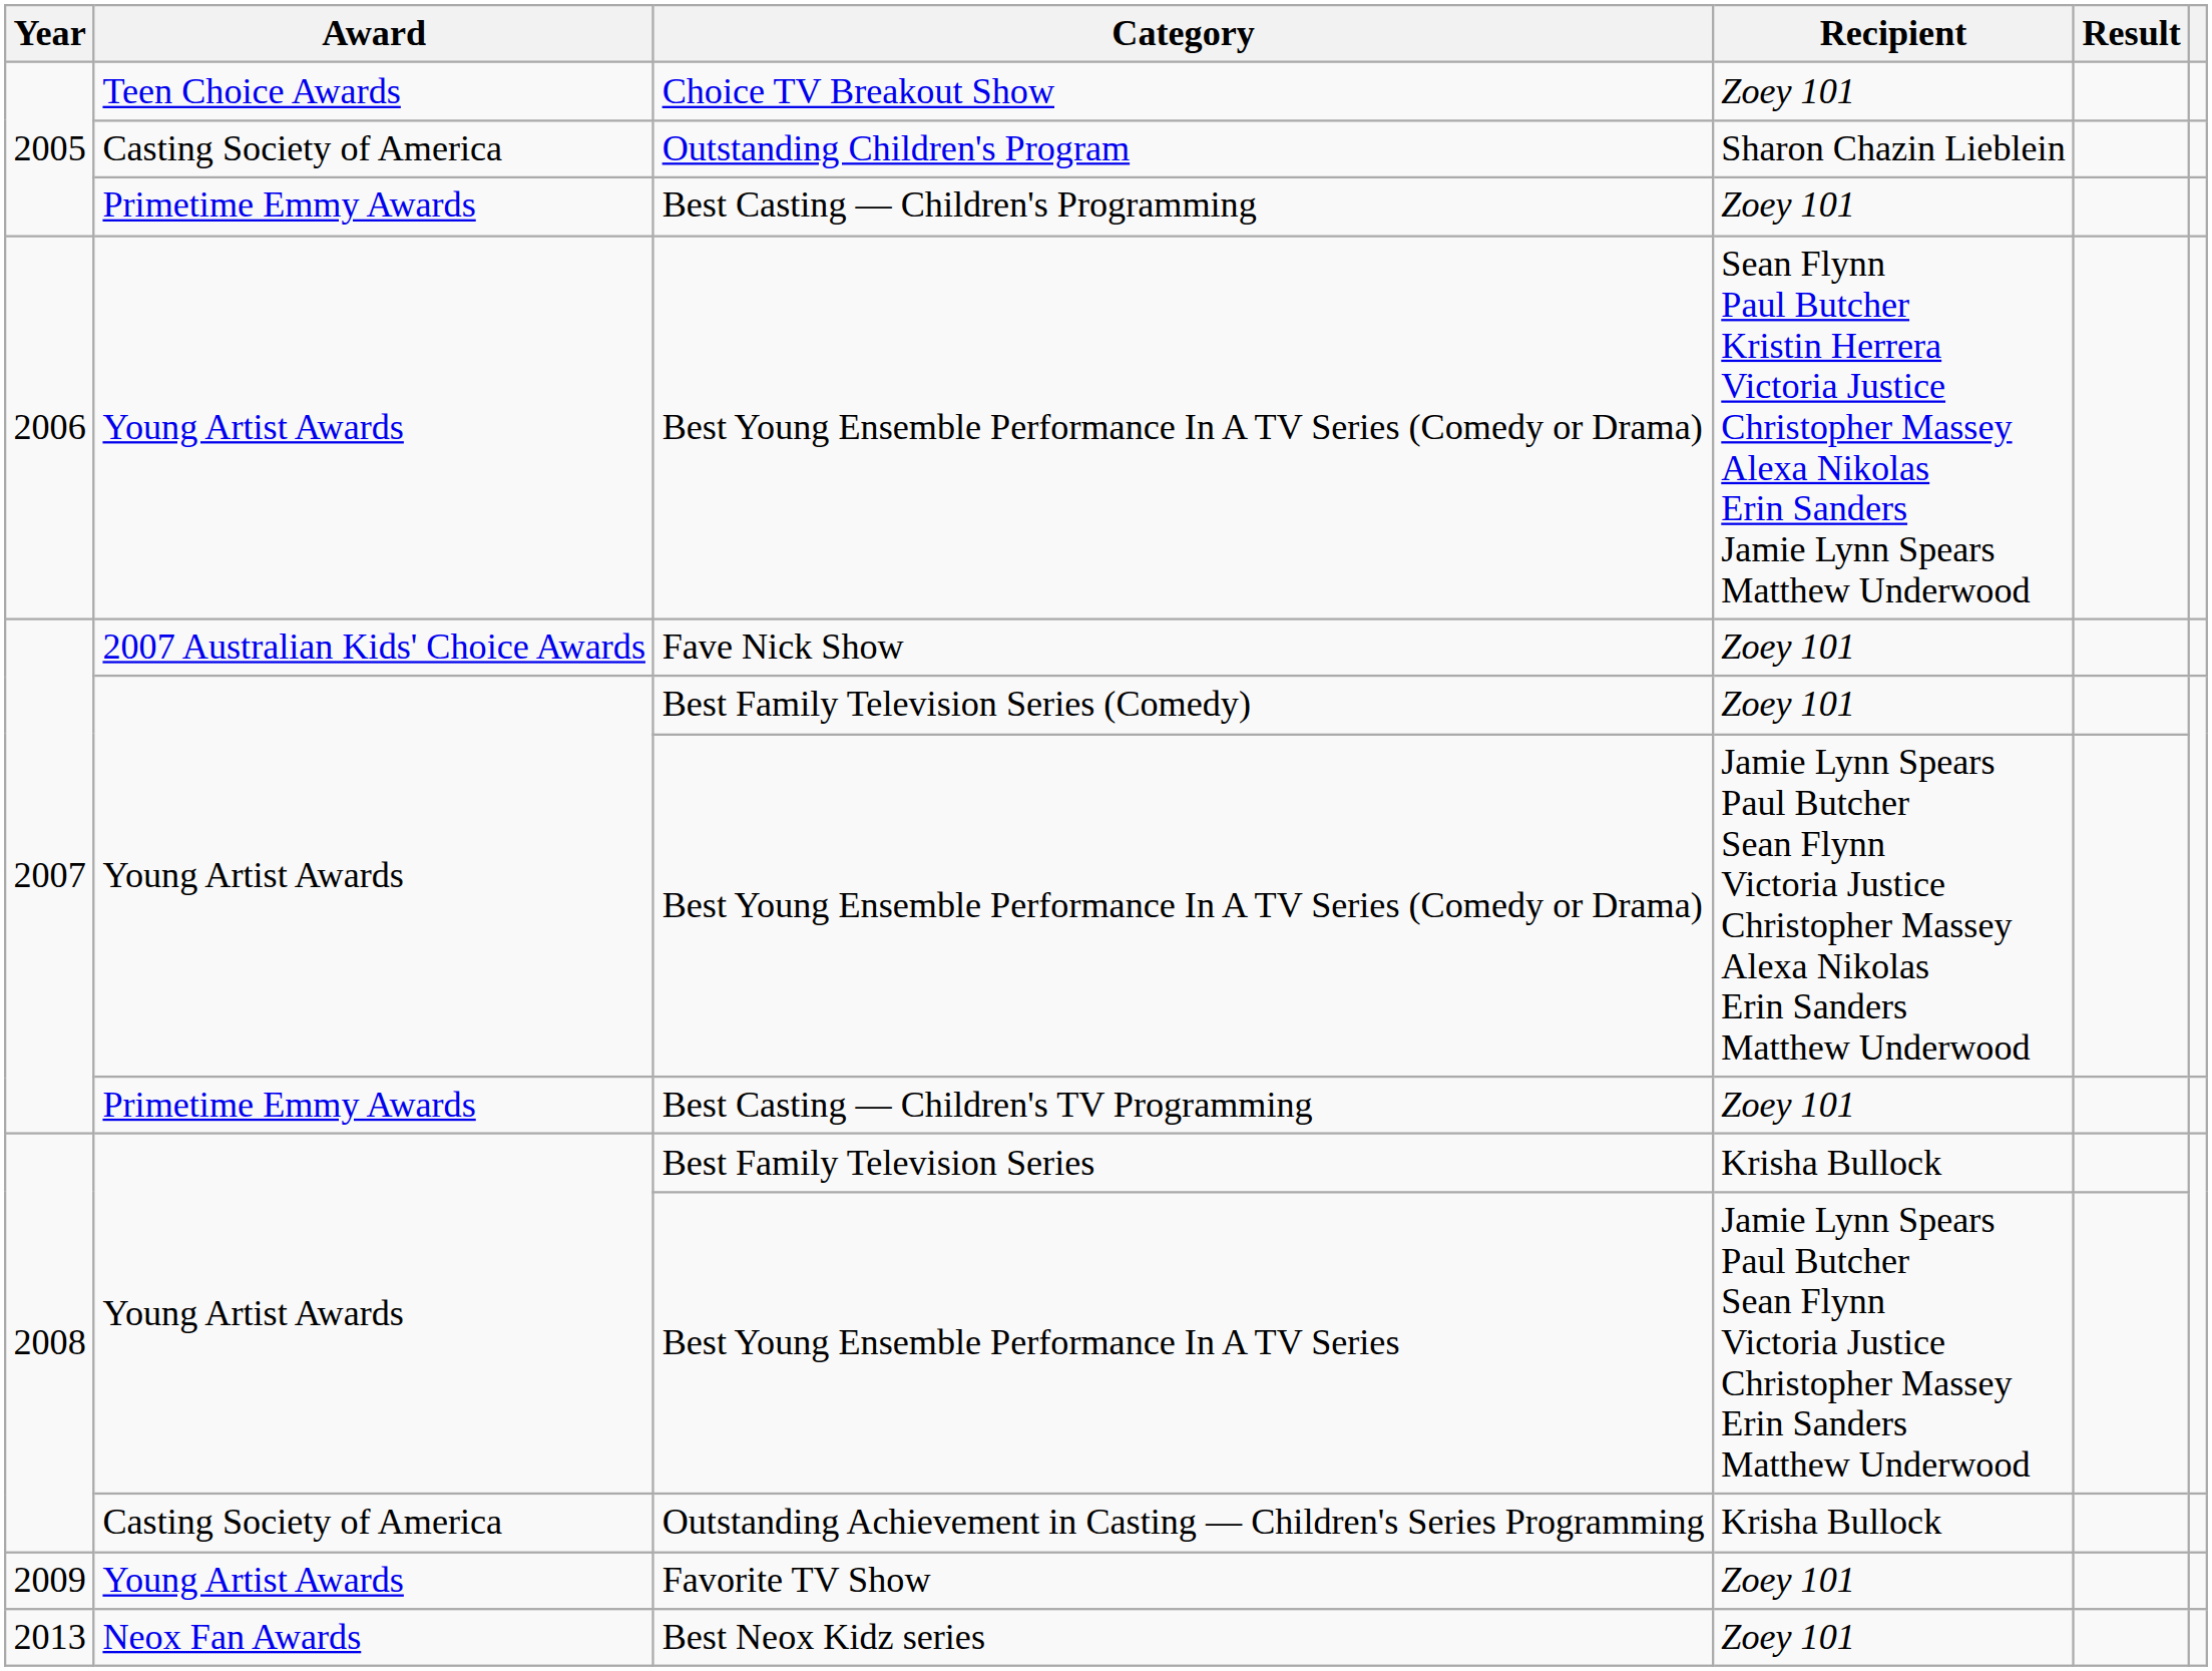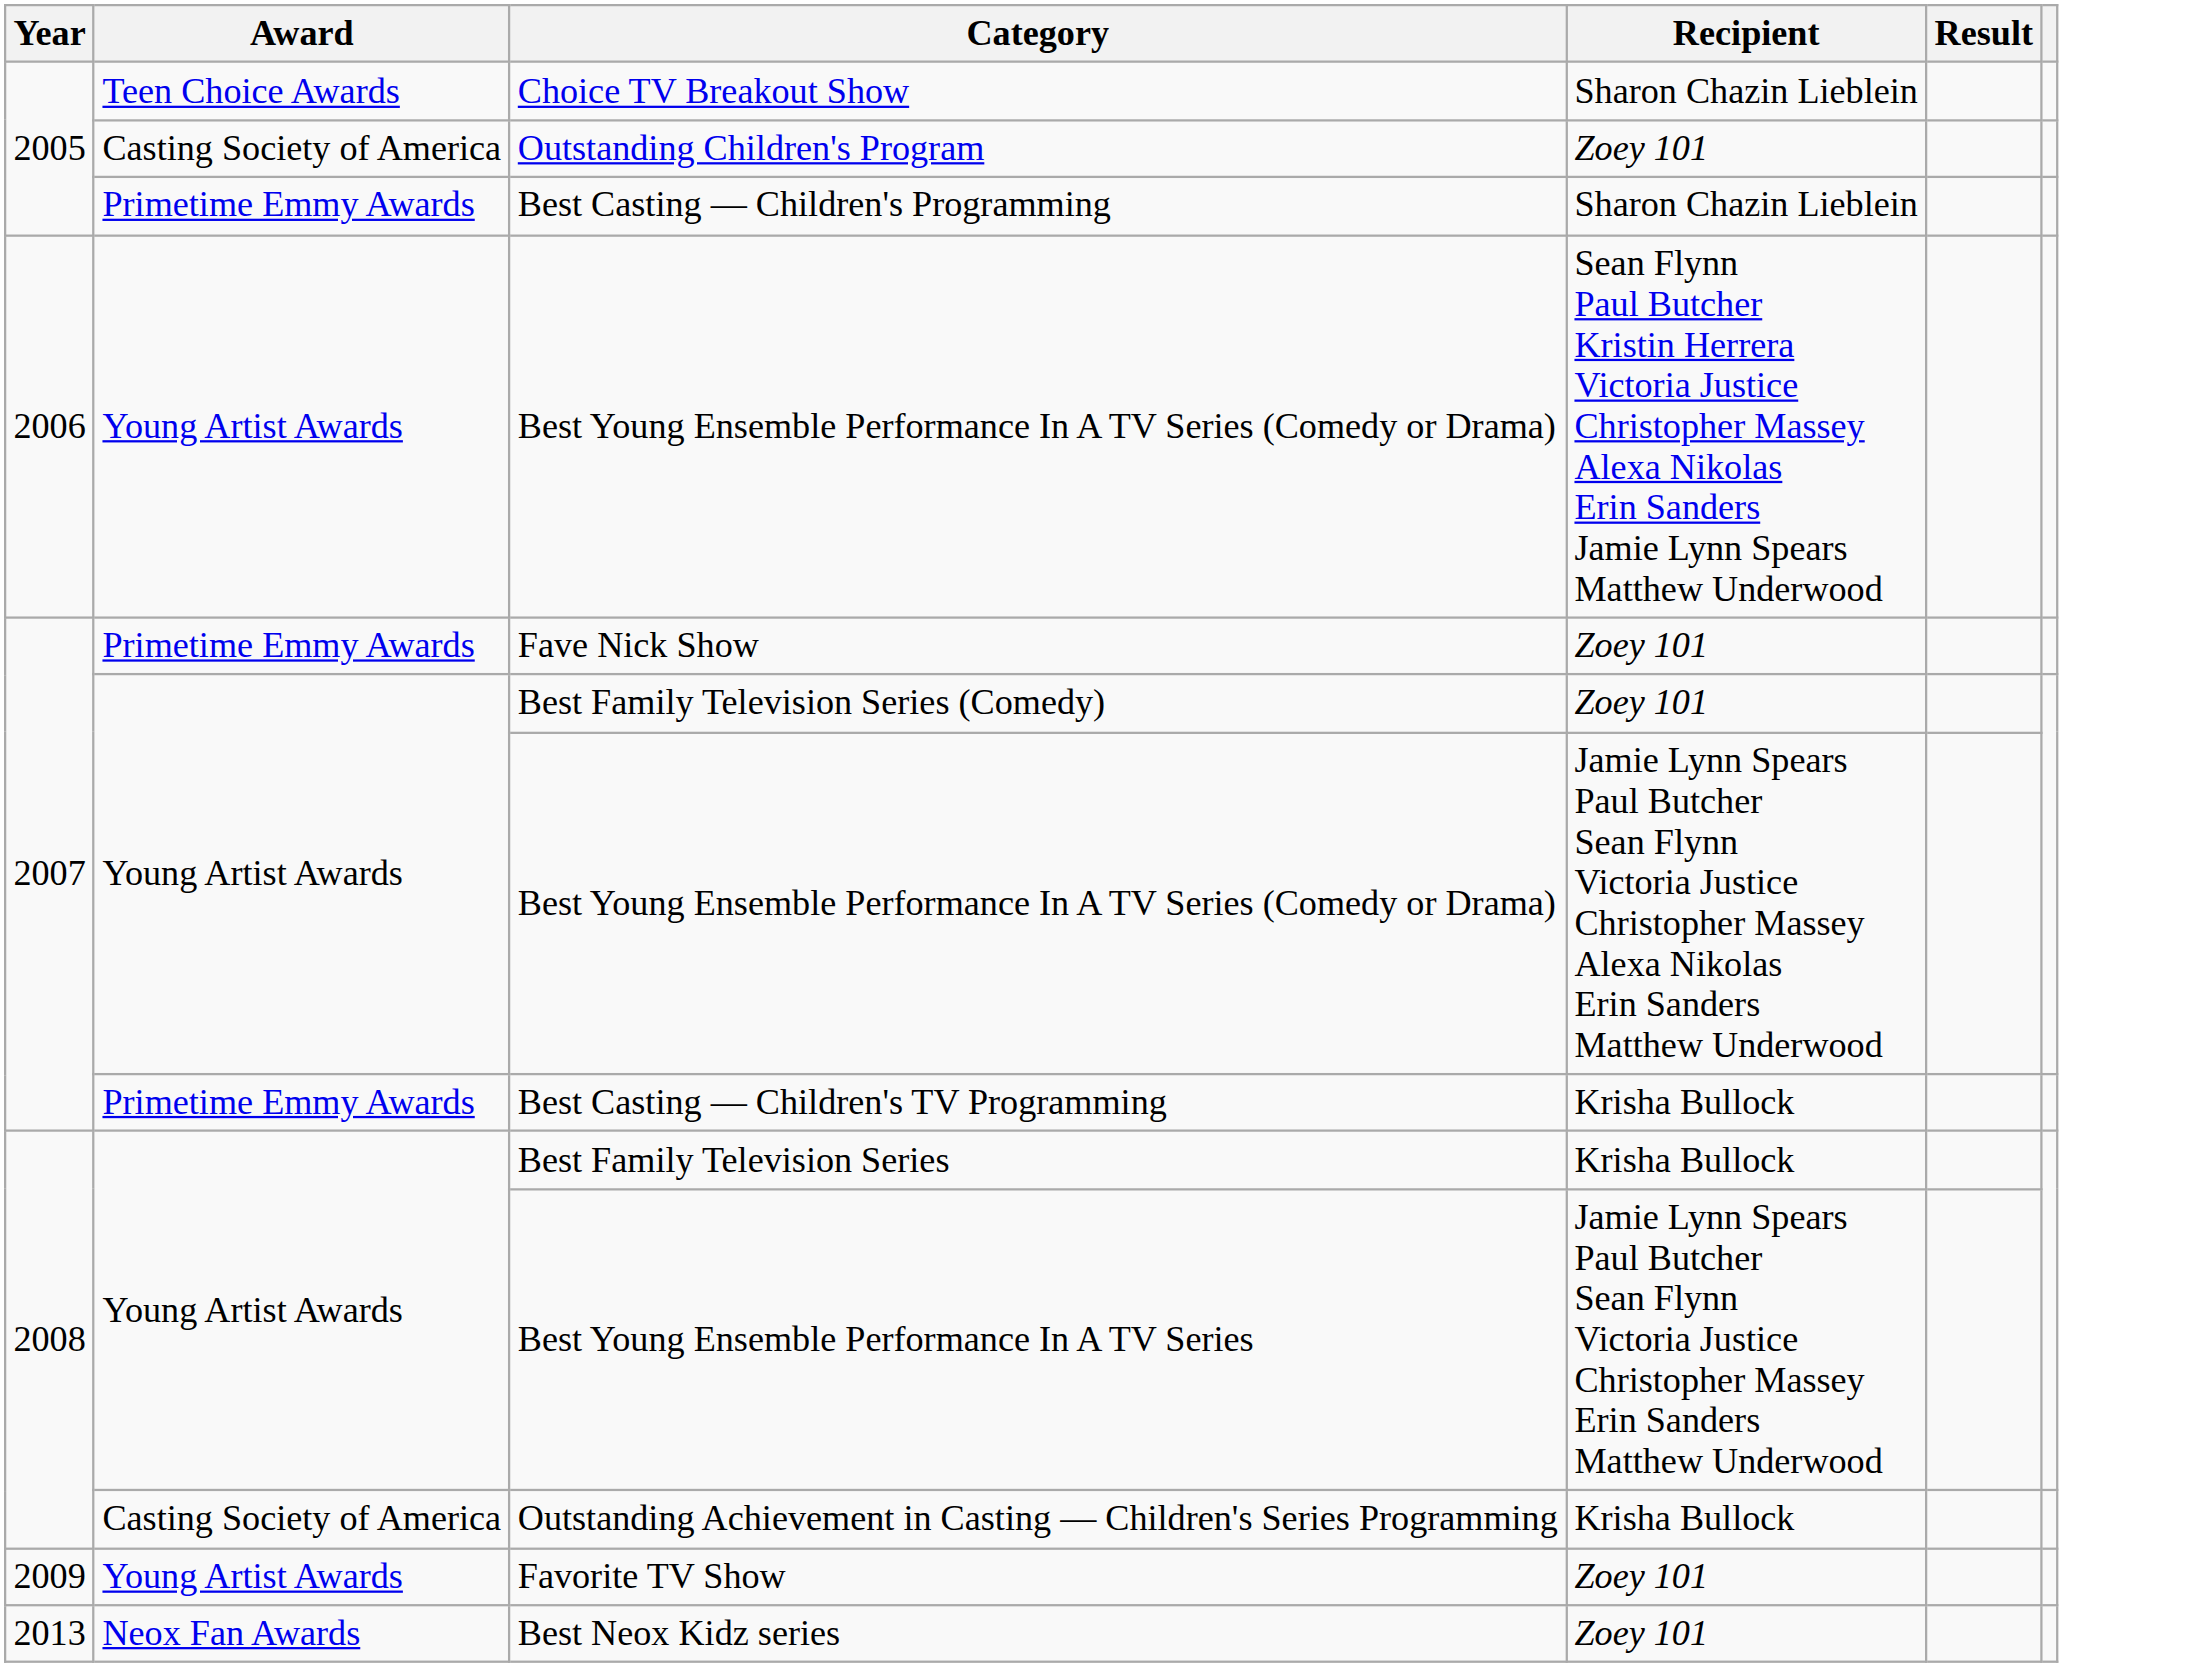Choice TV Breakout Show | Recipient: Zoey 101 -> Sharon Chazin Lieblein
Outstanding Children's Program | Recipient: Sharon Chazin Lieblein -> Zoey 101
Best Casting — Children's Programming | Recipient: Zoey 101 -> Sharon Chazin Lieblein
Fave Nick Show | Award: 2007 Australian Kids' Choice Awards -> Primetime Emmy Awards
Best Casting — Children's TV Programming | Recipient: Zoey 101 -> Krisha Bullock
